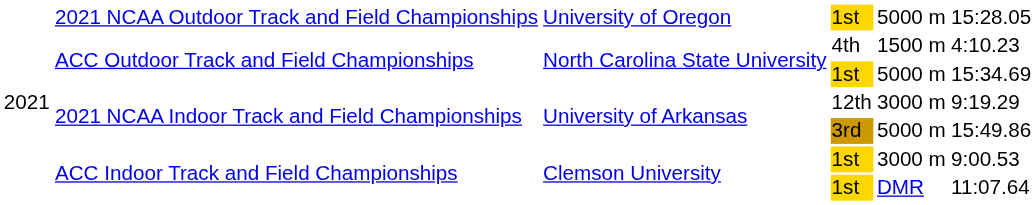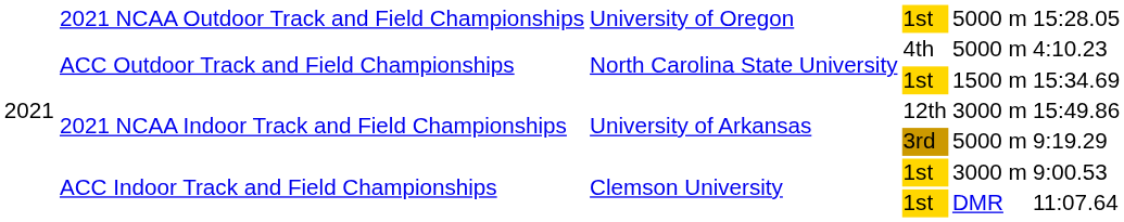4th | column 5: 1500 m -> 5000 m
ACC Outdoor Track and Field Championships / 1st | column 5: 5000 m -> 1500 m
12th | column 6: 9:19.29 -> 15:49.86
3rd | column 6: 15:49.86 -> 9:19.29
